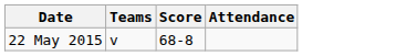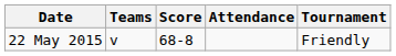+ column: Tournament | Friendly
